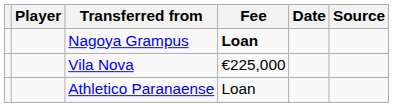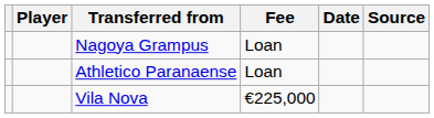Nagoya Grampus | Fee: bold -> normal
rows swapped: Vila Nova <-> Athletico Paranaense
